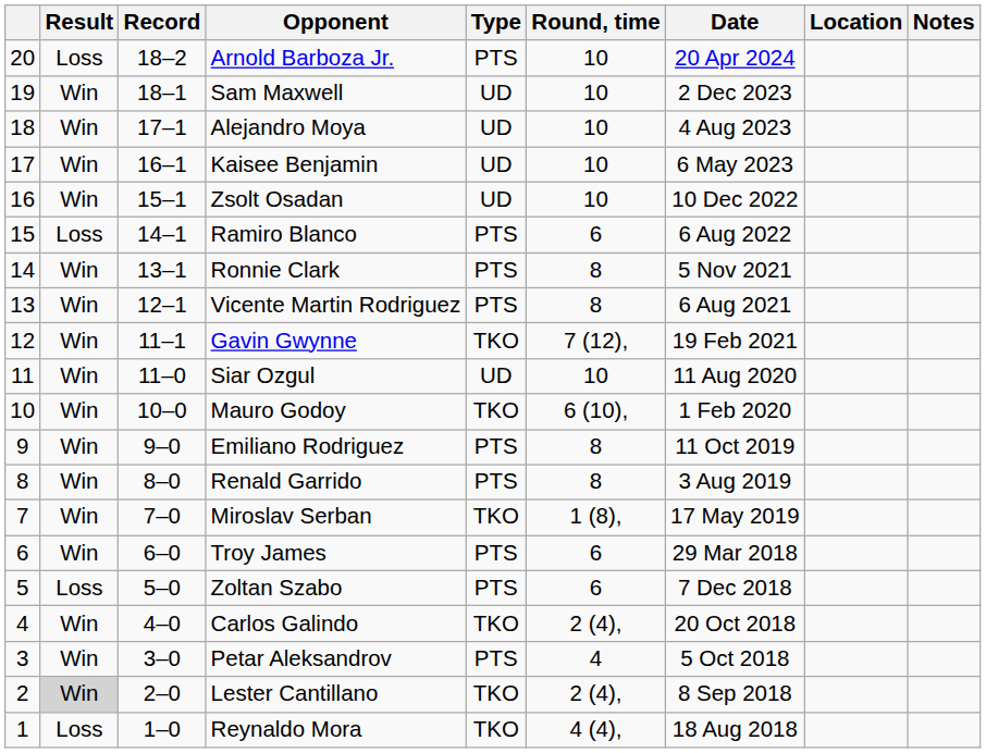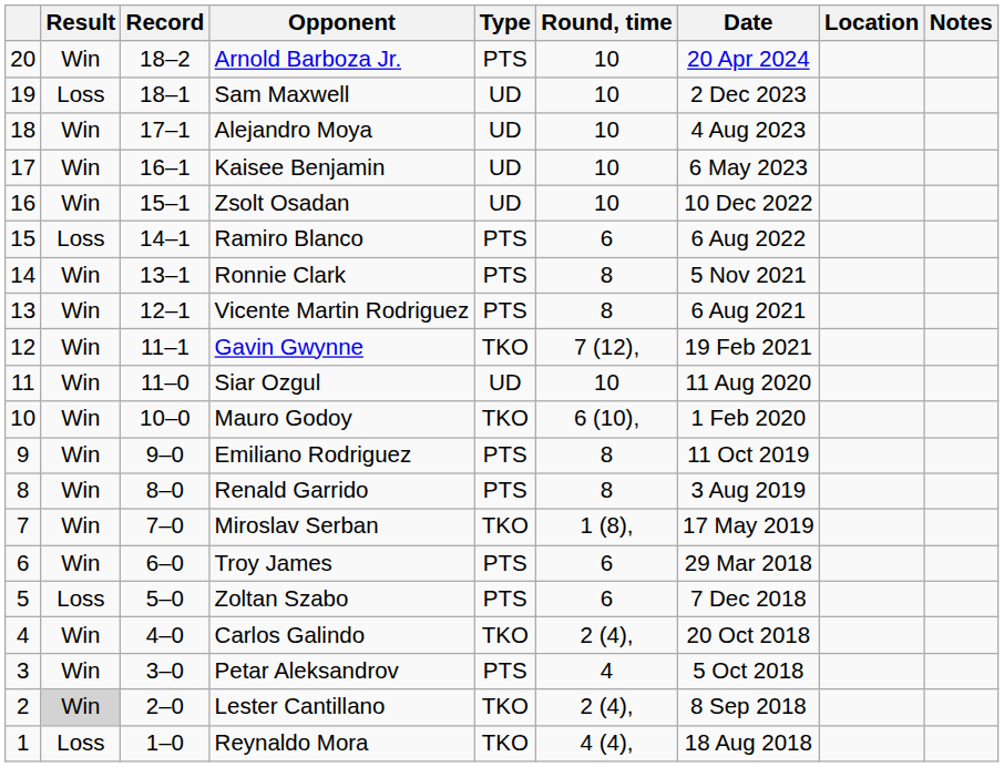Arnold Barboza Jr. | Result: Loss -> Win
Sam Maxwell | Result: Win -> Loss
